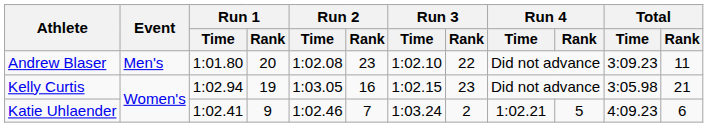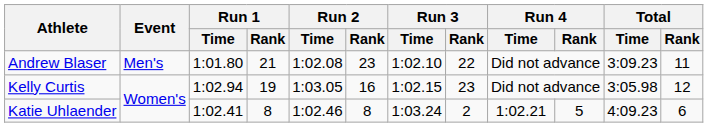Andrew Blaser | Run 1 / Rank: 20 -> 21
Kelly Curtis | Total / Rank: 21 -> 12
Katie Uhlaender | Run 1 / Rank: 9 -> 8
Katie Uhlaender | Run 2 / Rank: 7 -> 8
